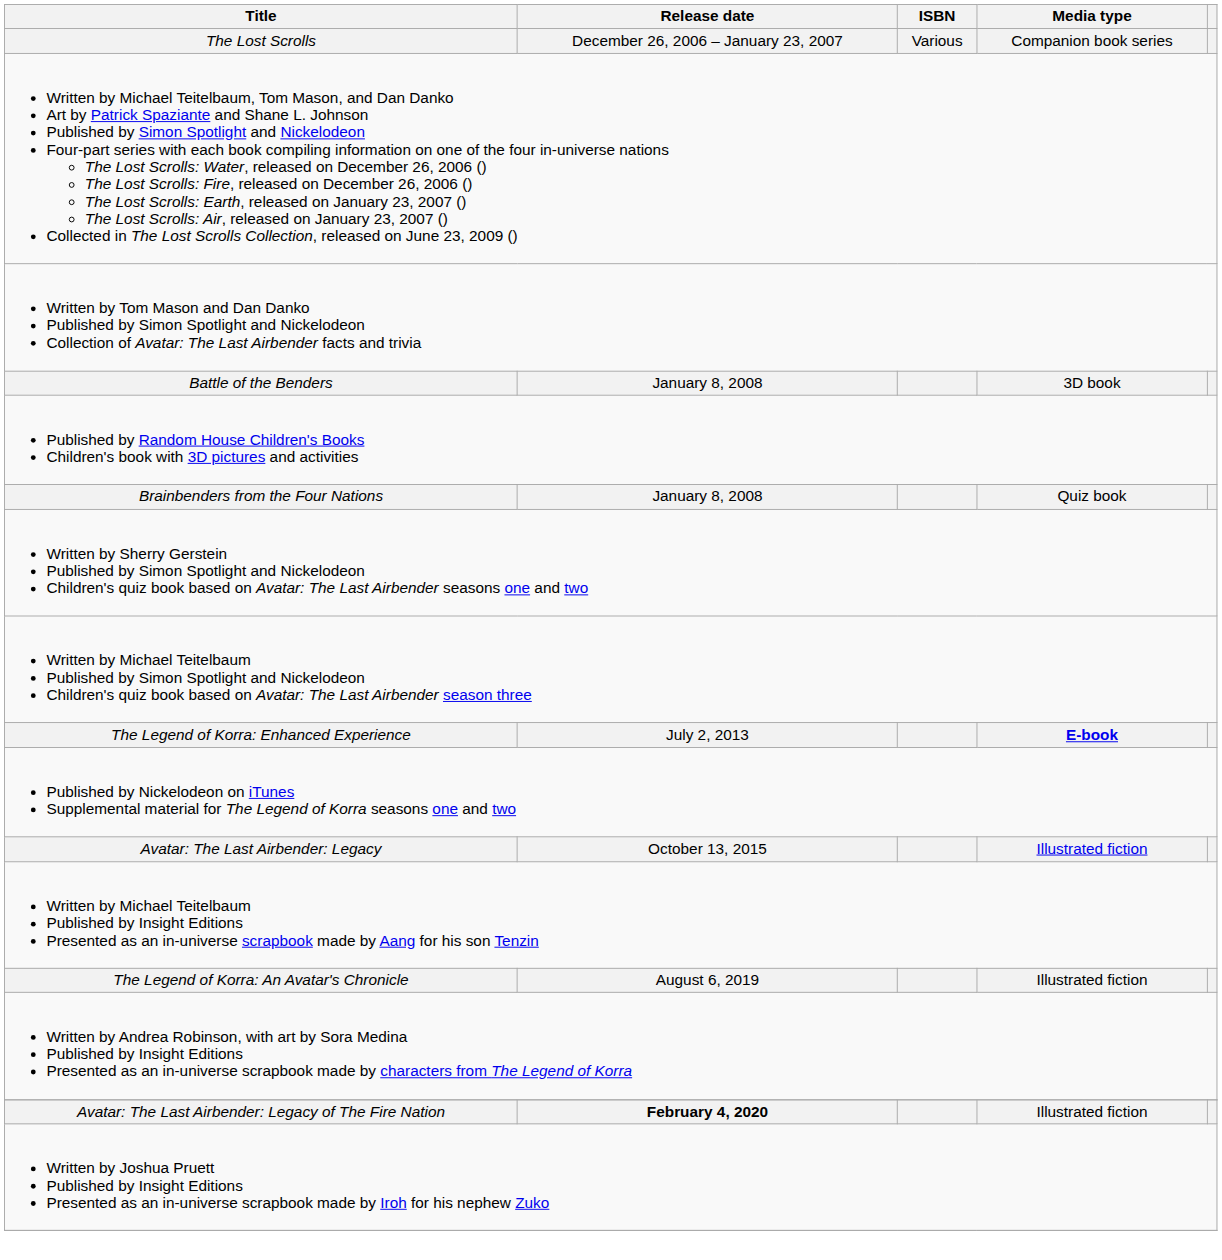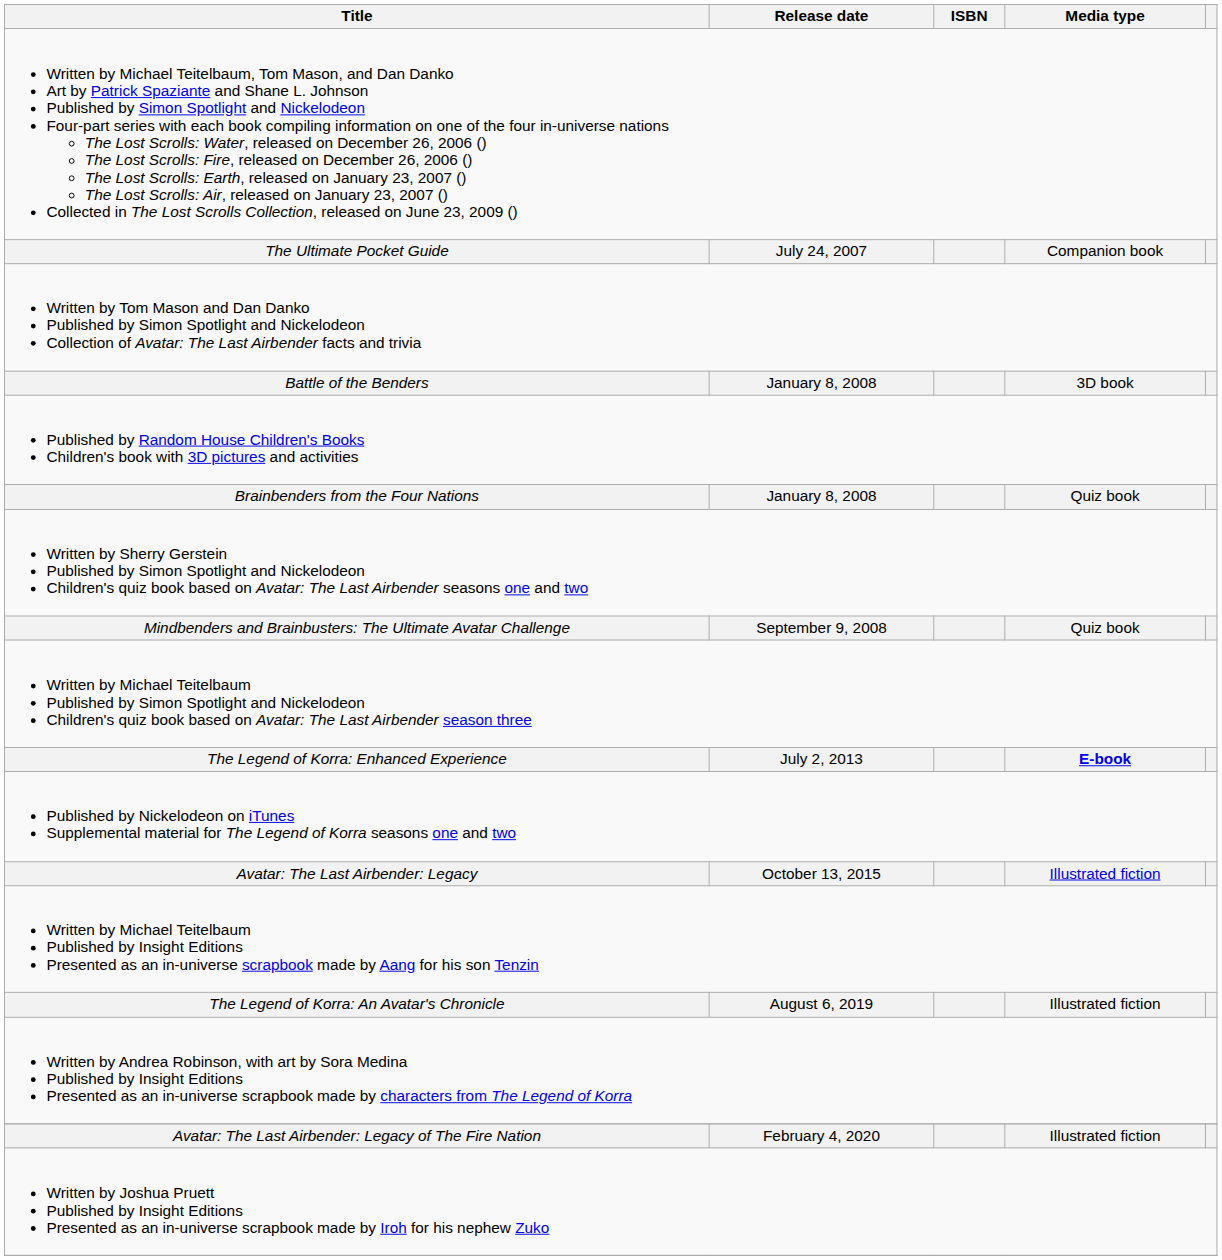- row: The Lost Scrolls | December 26, 2006 – January 23, 2007 | Various | Companion book series
+ row: The Ultimate Pocket Guide | July 24, 2007 | Companion book
+ row: Mindbenders and Brainbusters: The Ultimate Avatar Challenge | September 9, 2008 | Quiz book
Avatar: The Last Airbender: Legacy of The Fire Nation | Release date: bold -> normal
